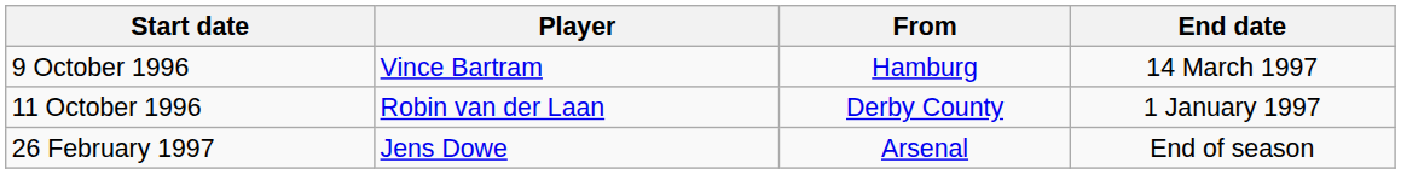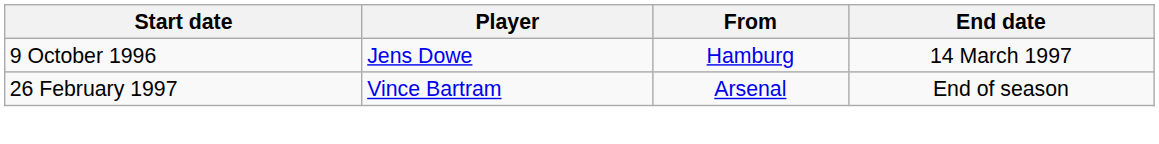9 October 1996 | Player: Vince Bartram -> Jens Dowe
- row: 11 October 1996 | Robin van der Laan | Derby County | 1 January 1997
26 February 1997 | Player: Jens Dowe -> Vince Bartram
